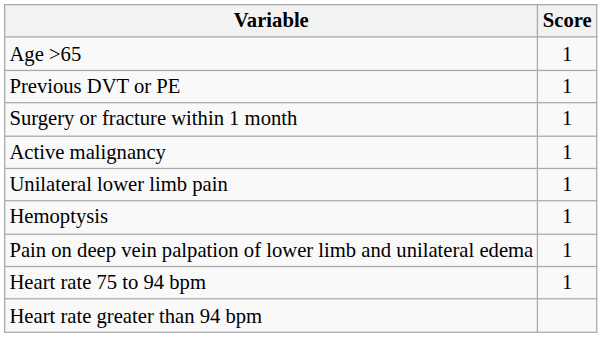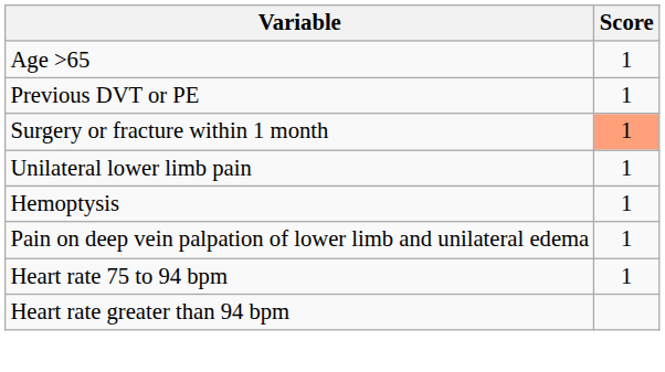Surgery or fracture within 1 month | Score: no background -> lightsalmon background
- row: Active malignancy | 1
